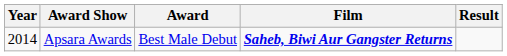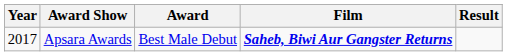Apsara Awards | Year: 2014 -> 2017
